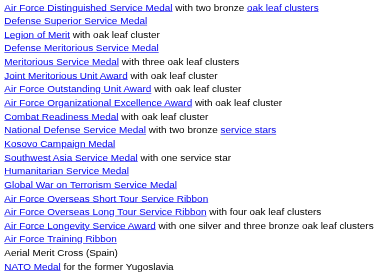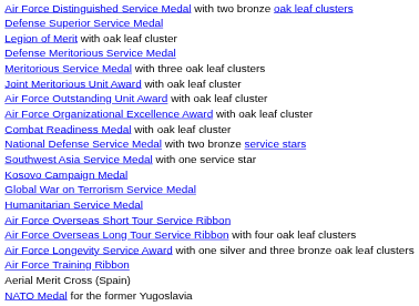rows swapped: Southwest Asia Service Medal with one service star <-> Kosovo Campaign Medal
rows swapped: Global War on Terrorism Service Medal <-> Humanitarian Service Medal
